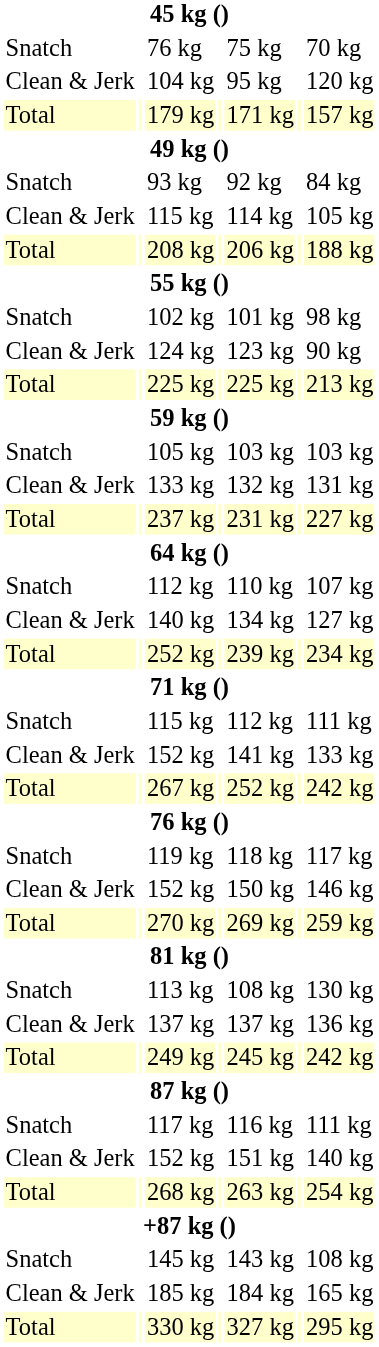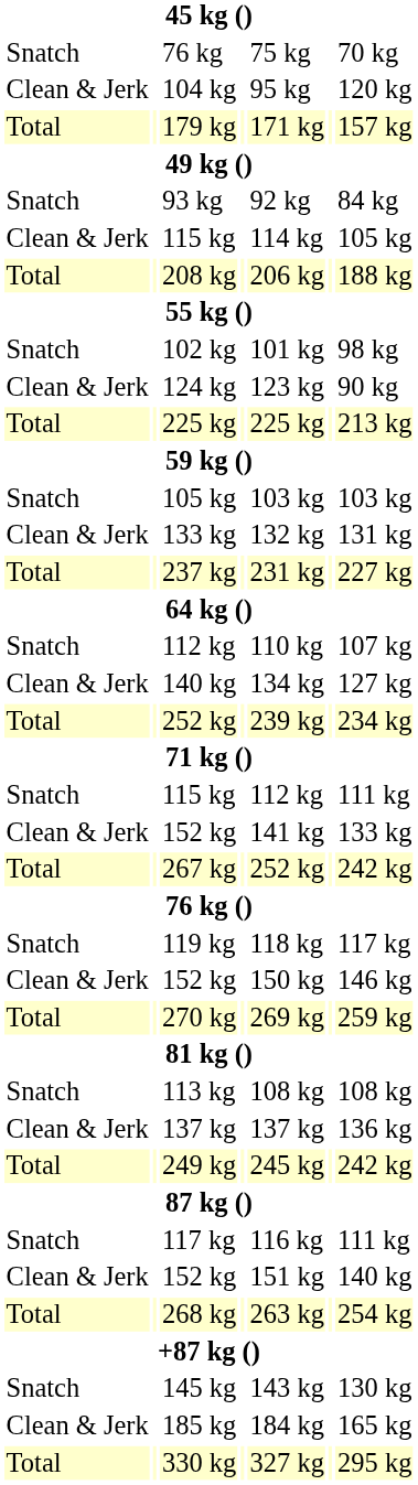113 kg | column 7: 130 kg -> 108 kg
145 kg | column 7: 108 kg -> 130 kg
